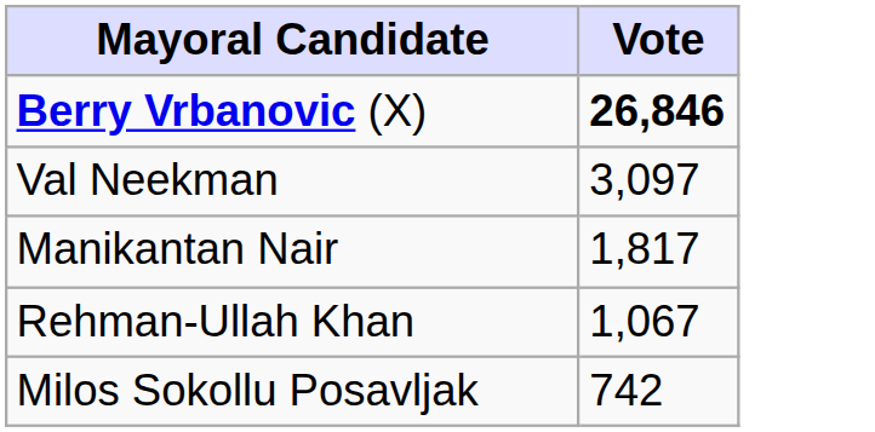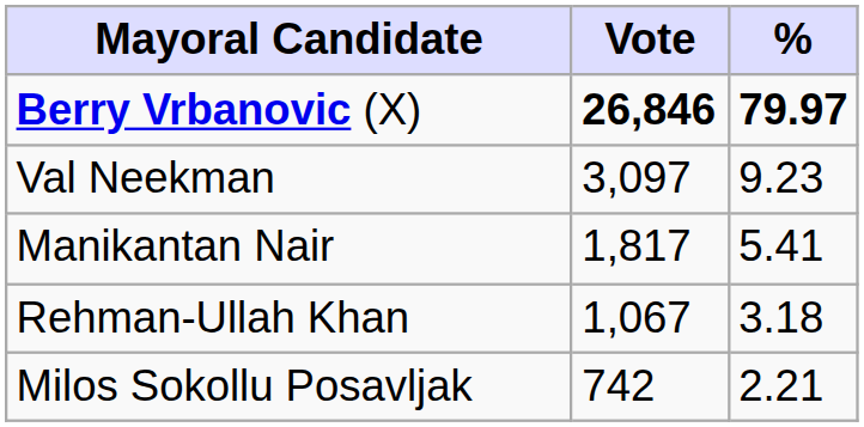+ column: % | 79.97 | 9.23 | 5.41 | 3.18 | 2.21
